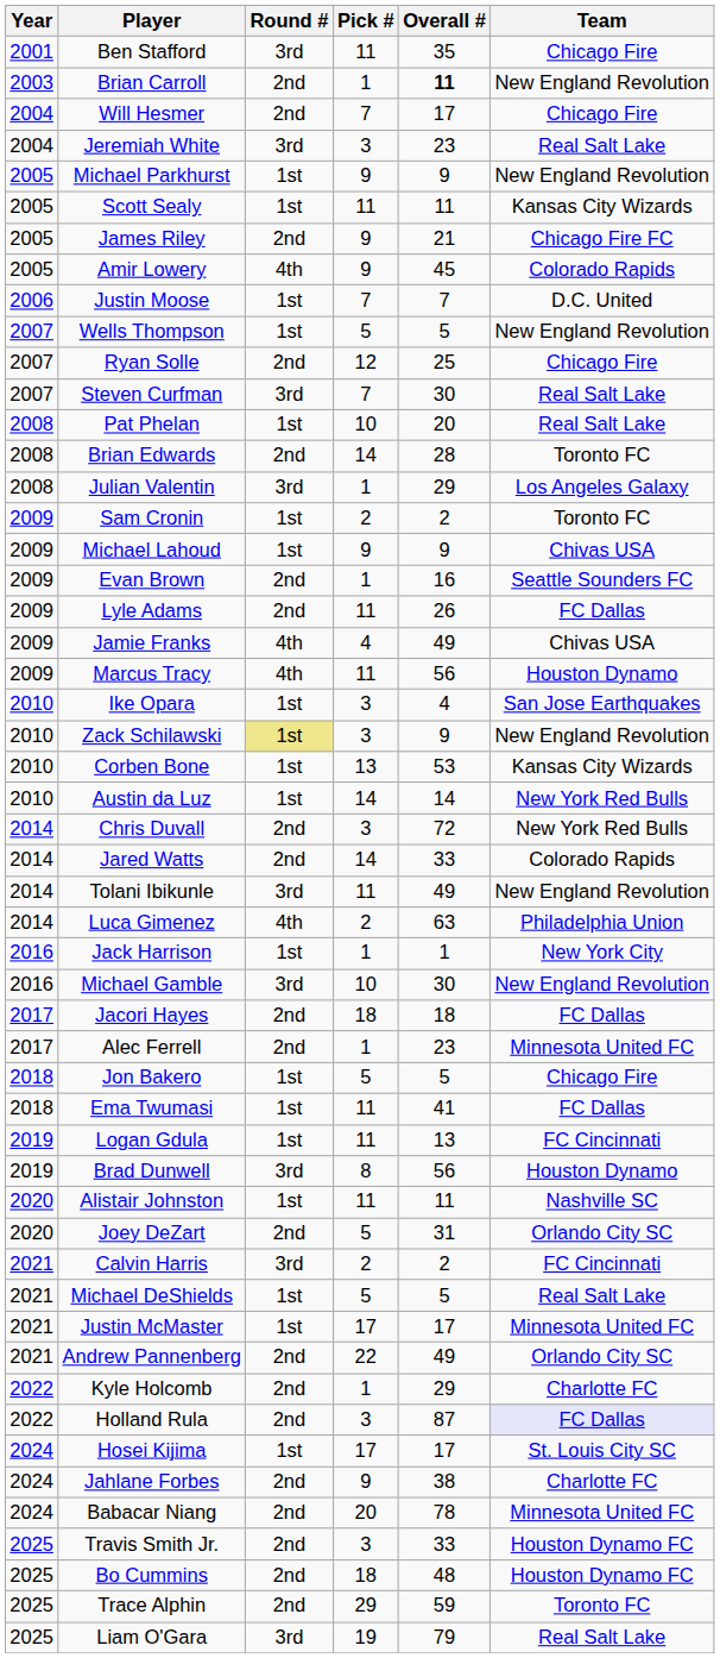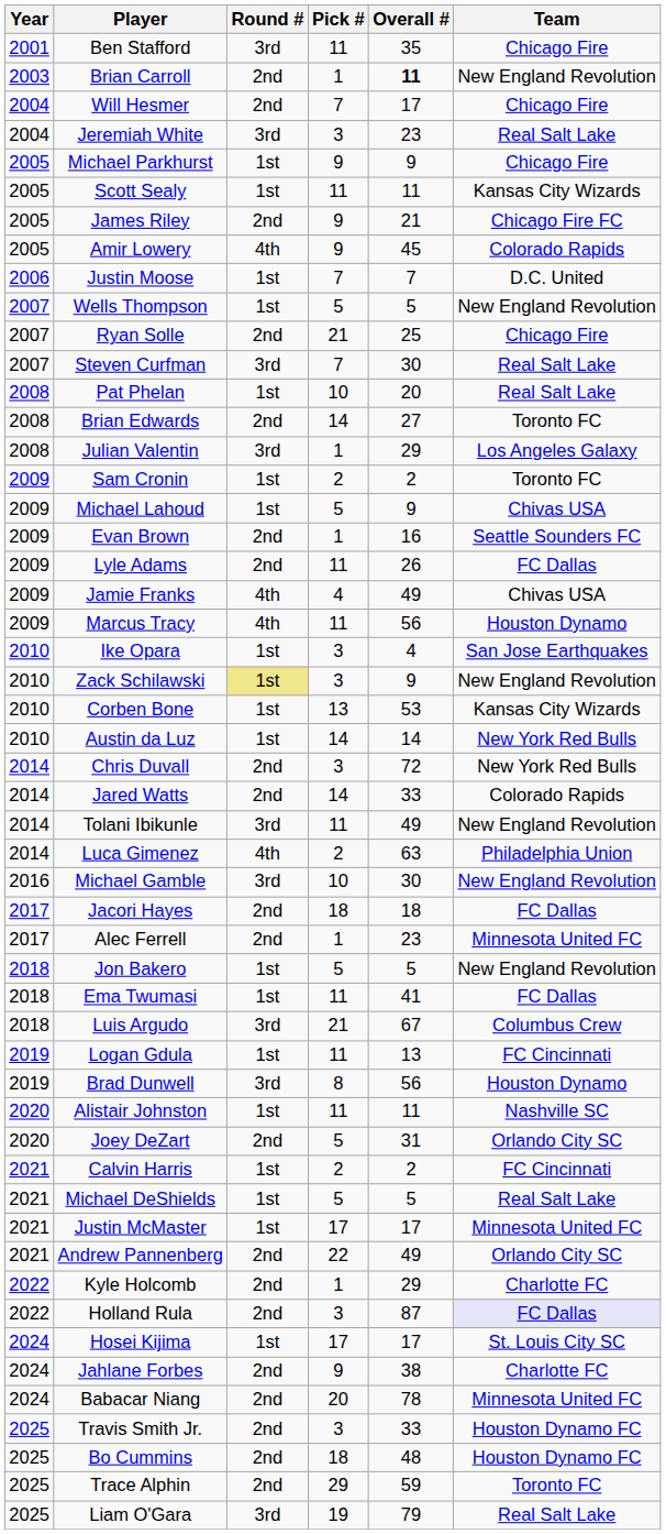Michael Parkhurst | Team: New England Revolution -> Chicago Fire
Ryan Solle | Pick #: 12 -> 21
Brian Edwards | Overall #: 28 -> 27
Michael Lahoud | Pick #: 9 -> 5
- row: 2016 | Jack Harrison | 1st | 1 | 1 | New York City
Jon Bakero | Team: Chicago Fire -> New England Revolution
+ row: 2018 | Luis Argudo | 3rd | 21 | 67 | Columbus Crew
Calvin Harris | Round #: 3rd -> 1st
